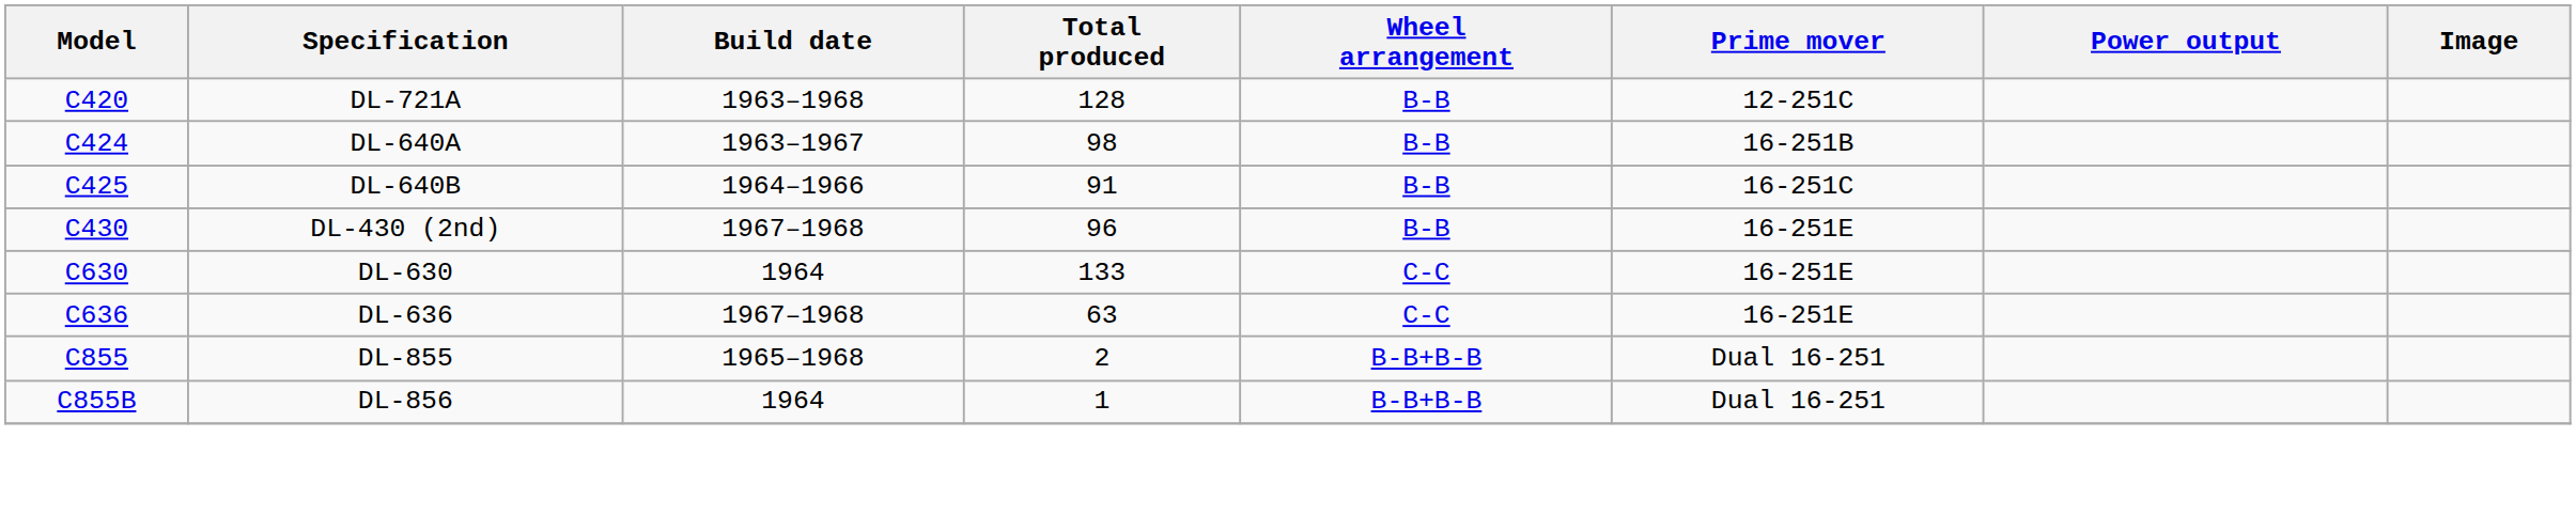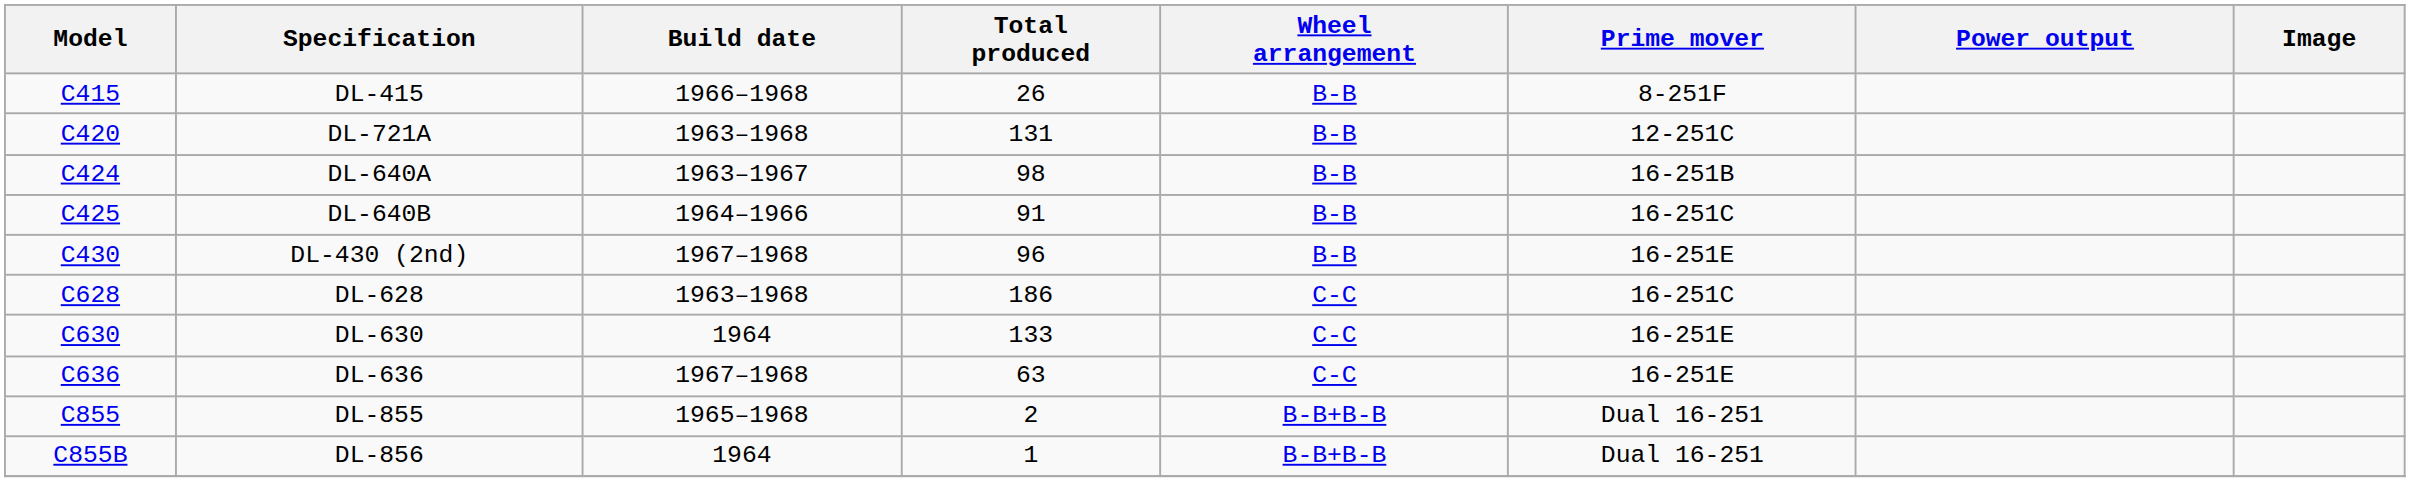+ row: C415 | DL-415 | 1966–1968 | 26 | B-B | 8-251F
DL-721A | Total produced: 128 -> 131
+ row: C628 | DL-628 | 1963–1968 | 186 | C-C | 16-251C
